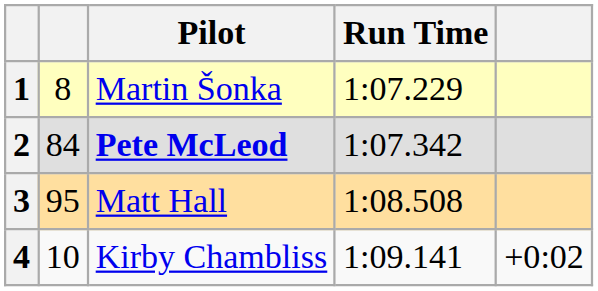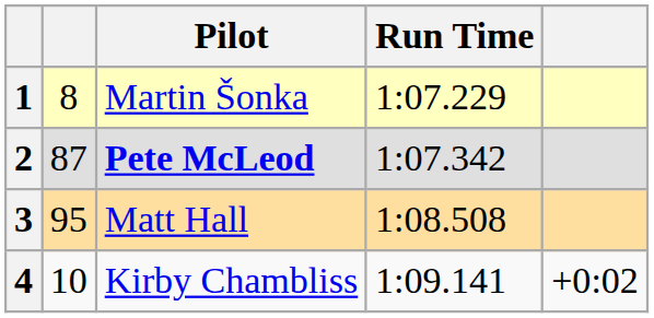2 | column 2: 84 -> 87
